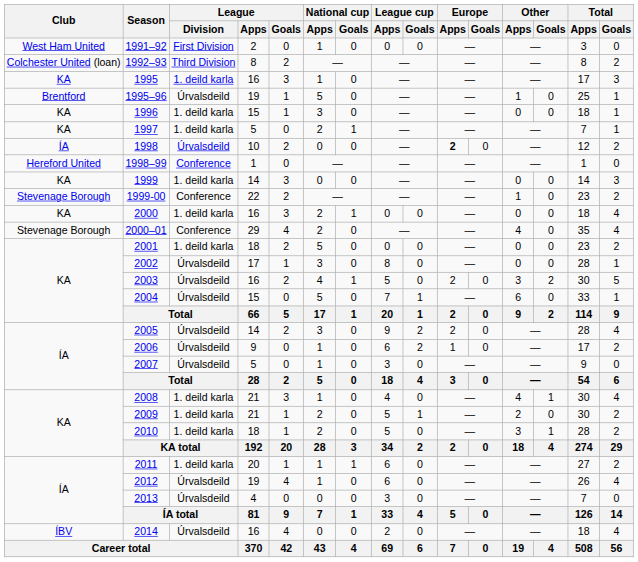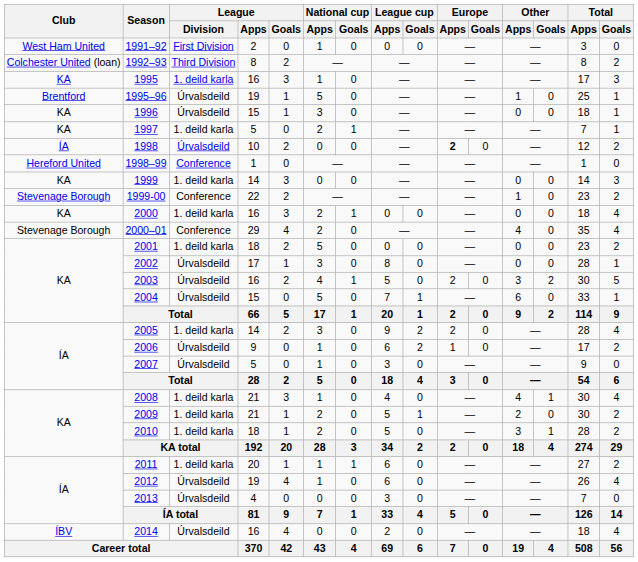1996 | League / Division: 1. deild karla -> Úrvalsdeild
2005 | League / Division: Úrvalsdeild -> 1. deild karla
